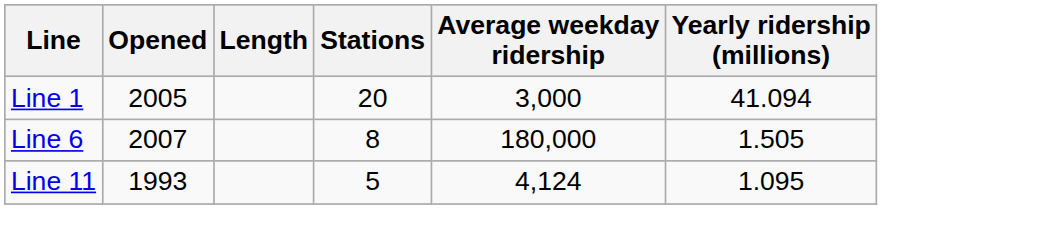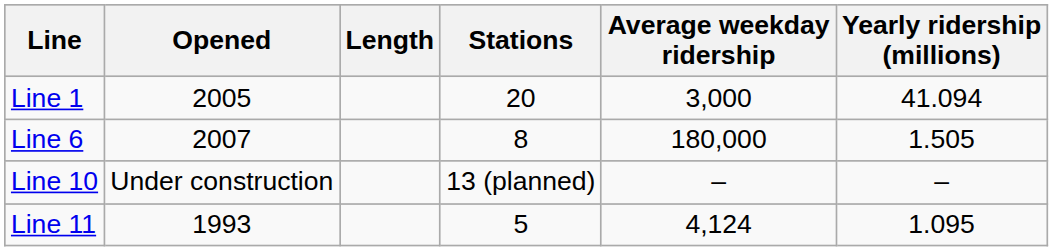+ row: Line 10 | Under construction | 13 (planned) | – | –
